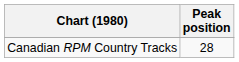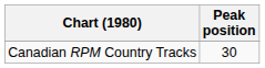Canadian RPM Country Tracks | Peak position: 28 -> 30
